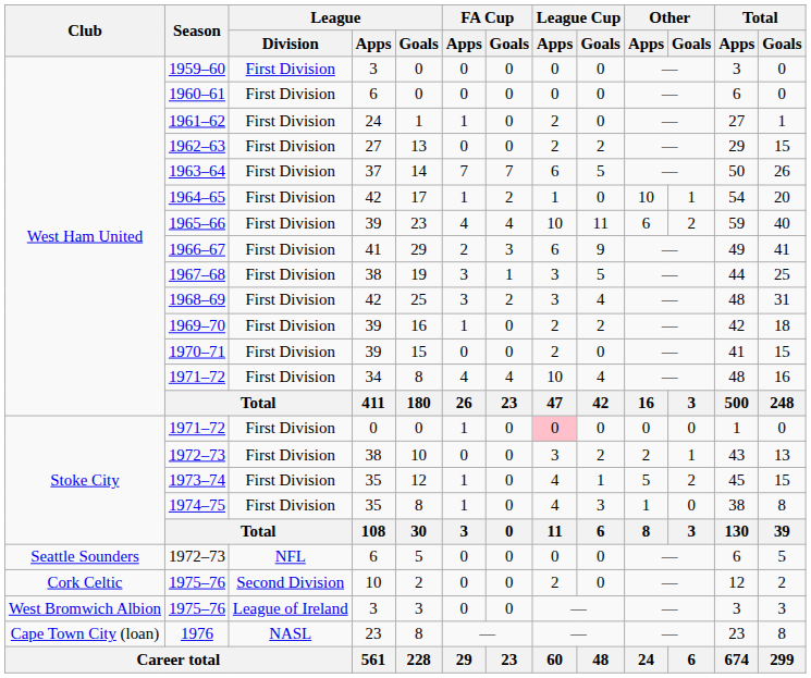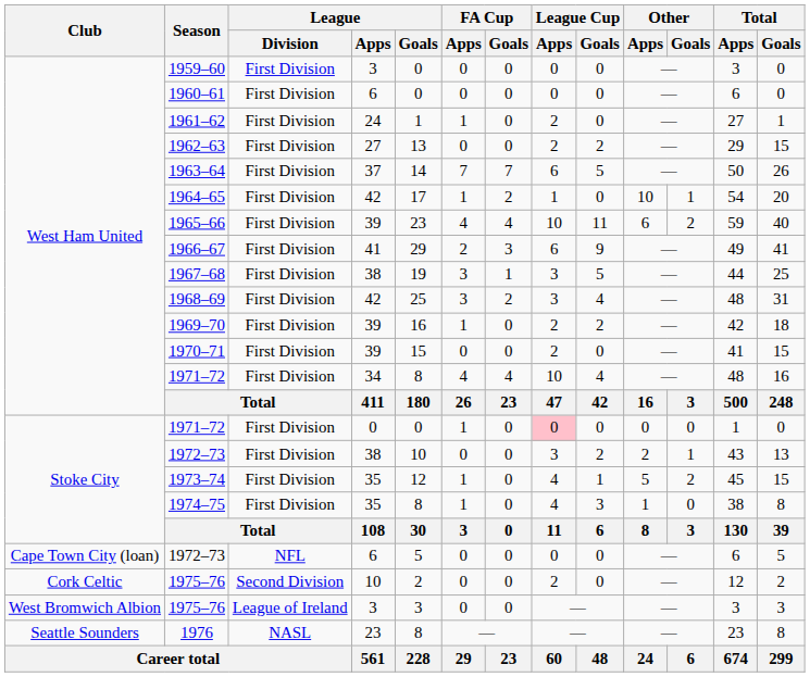1972–73 / 6 | Club: Seattle Sounders -> Cape Town City (loan)
1976 | Club: Cape Town City (loan) -> Seattle Sounders
